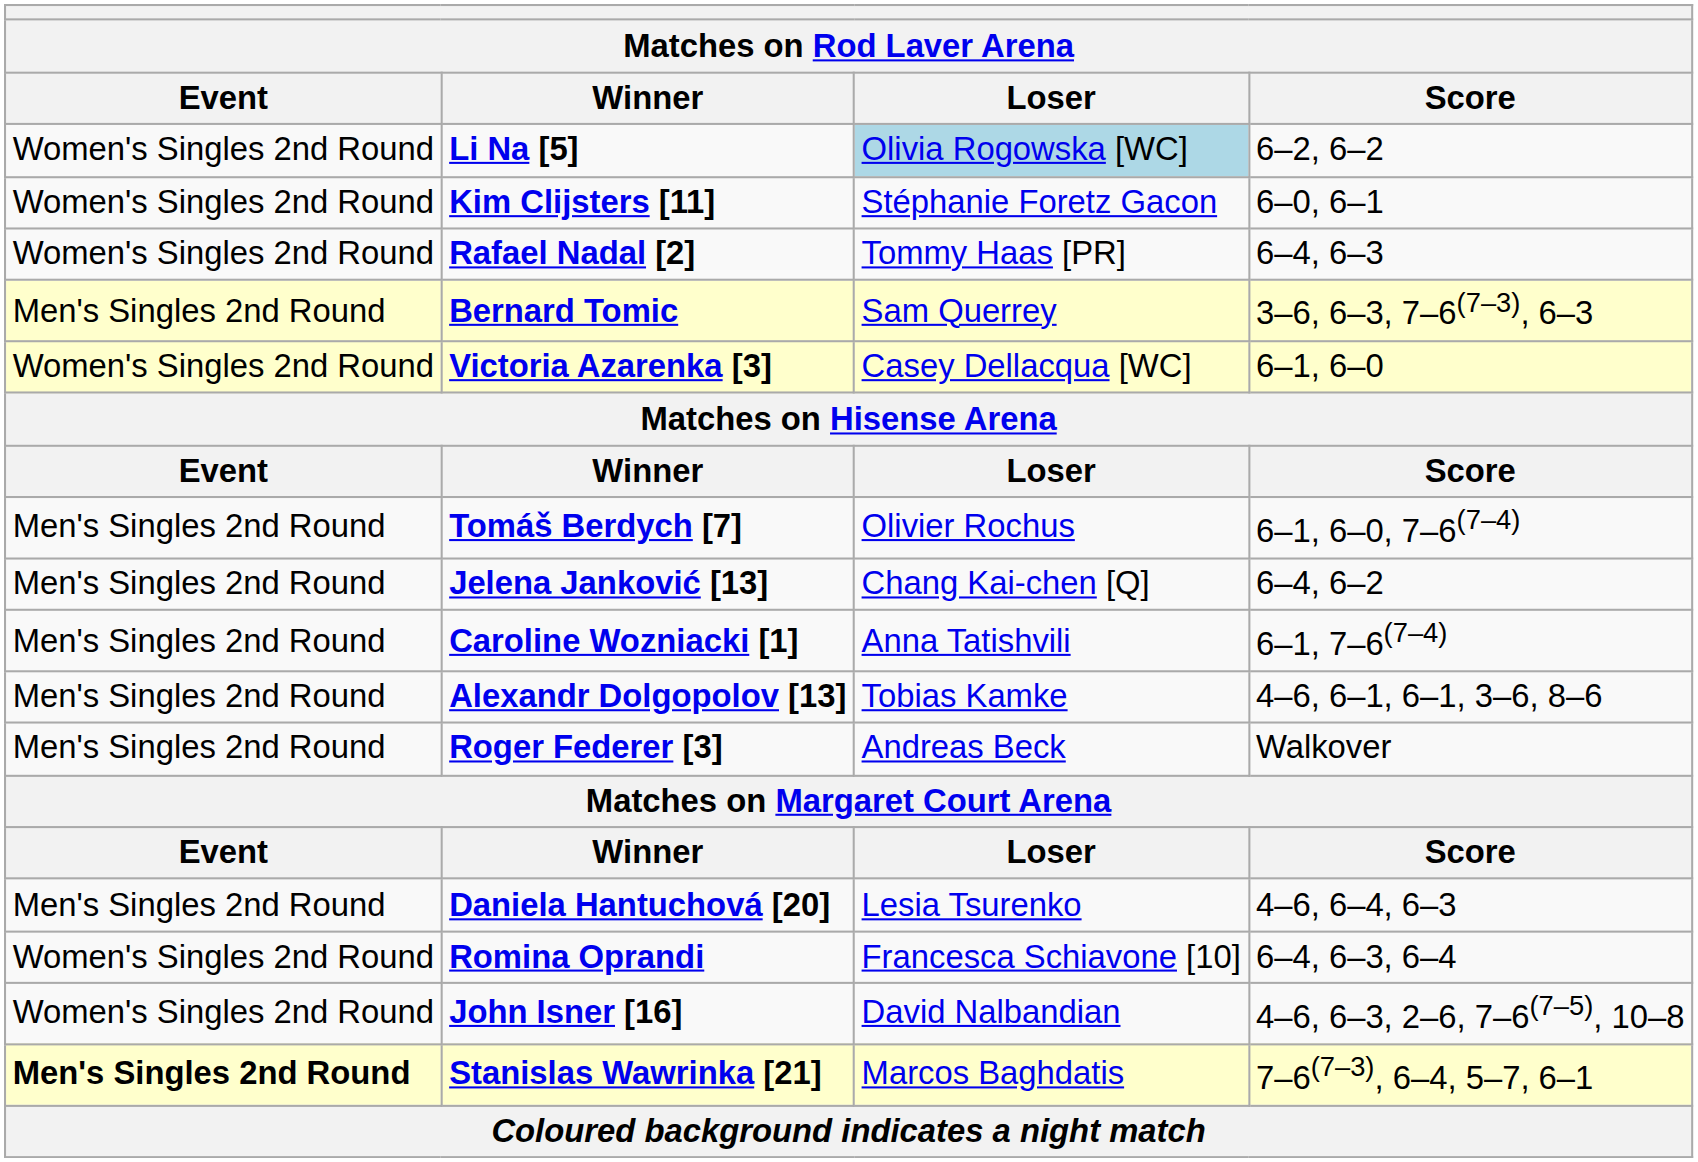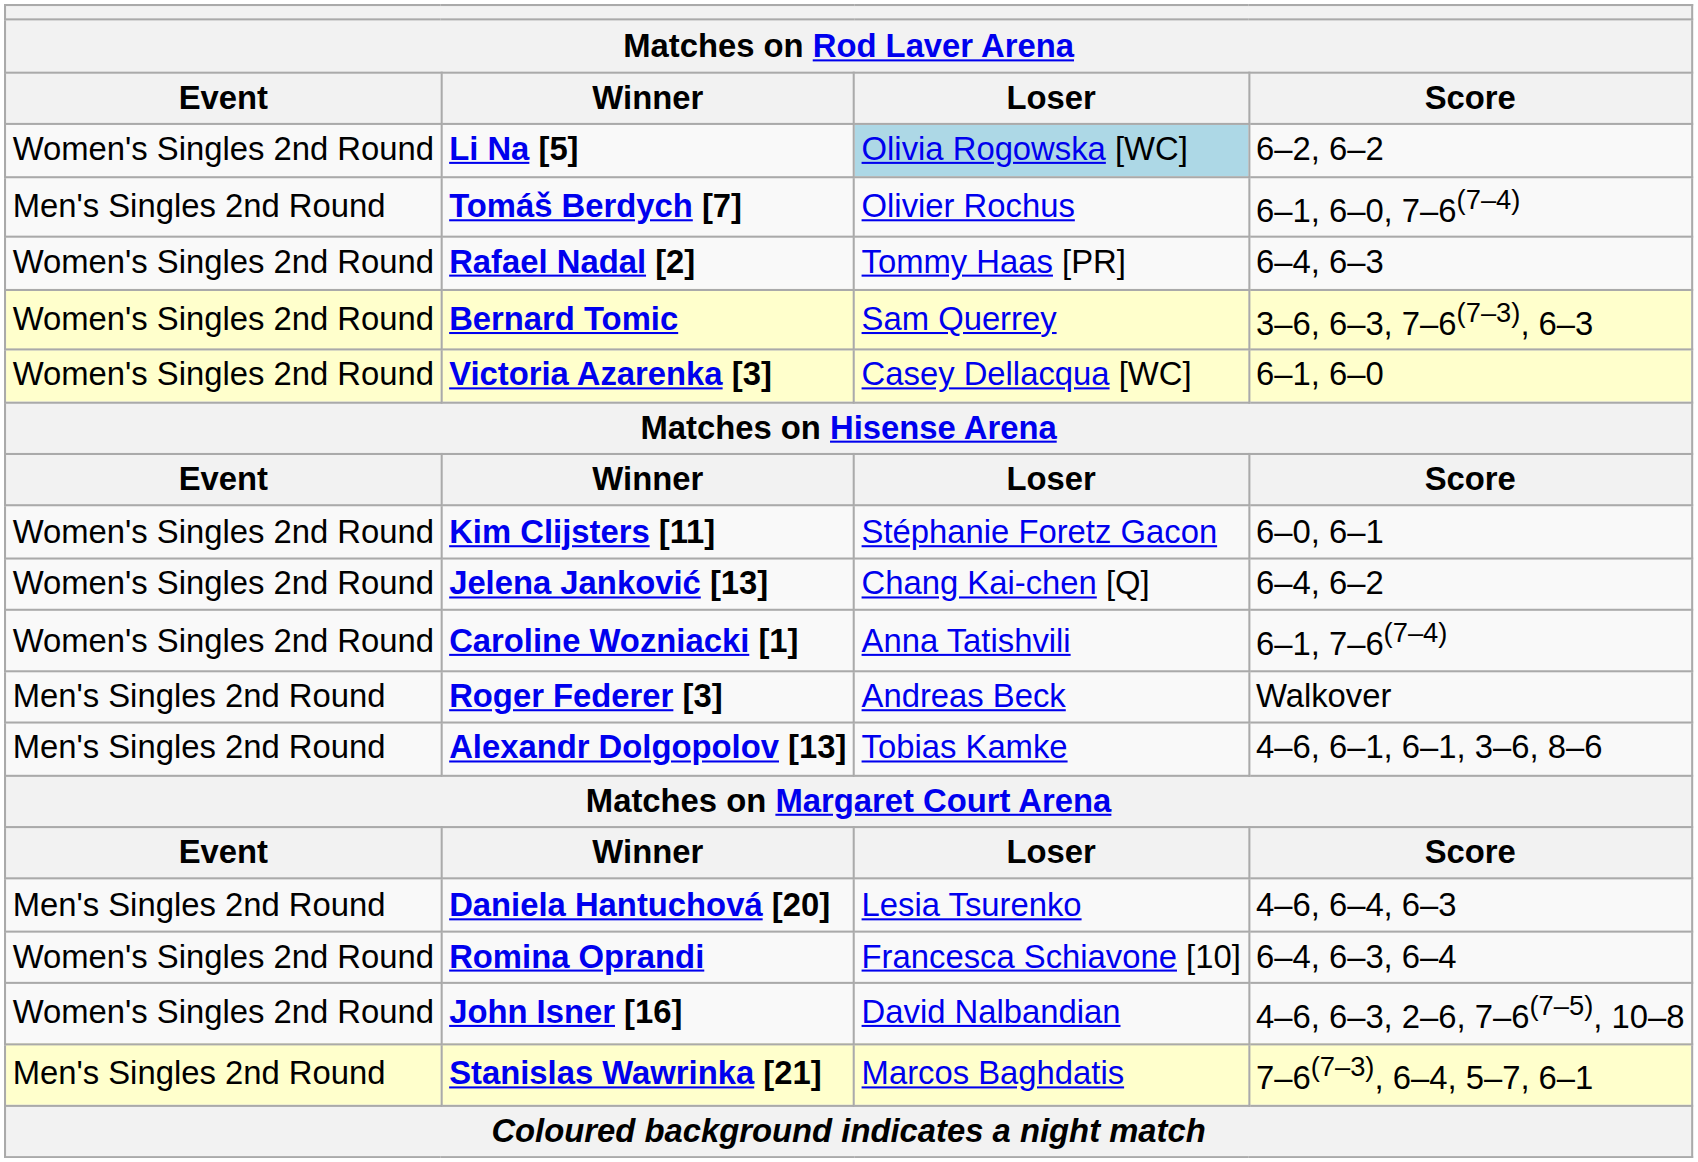rows swapped: Kim Clijsters [11] <-> Tomáš Berdych [7]
Bernard Tomic | Event: Men's Singles 2nd Round -> Women's Singles 2nd Round
Jelena Janković [13] | Event: Men's Singles 2nd Round -> Women's Singles 2nd Round
Caroline Wozniacki [1] | Event: Men's Singles 2nd Round -> Women's Singles 2nd Round
rows swapped: Alexandr Dolgopolov [13] <-> Roger Federer [3]
Stanislas Wawrinka [21] | Event: bold -> normal
